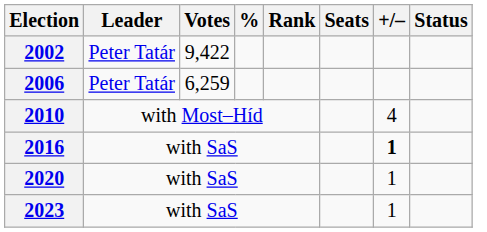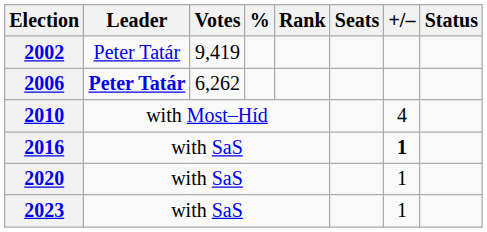2002 | Votes: 9,422 -> 9,419
2006 | Leader: normal -> bold
2006 | Votes: 6,259 -> 6,262
